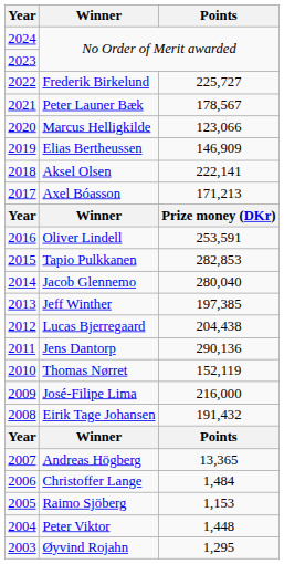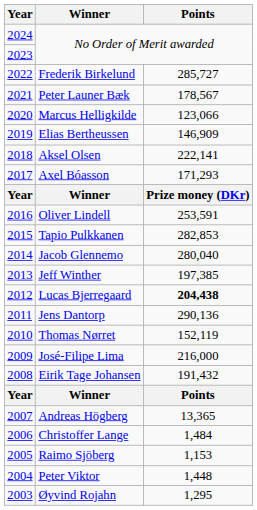Frederik Birkelund | Points: 225,727 -> 285,727
Axel Bóasson | Points: 171,213 -> 171,293
Lucas Bjerregaard | Points: normal -> bold
